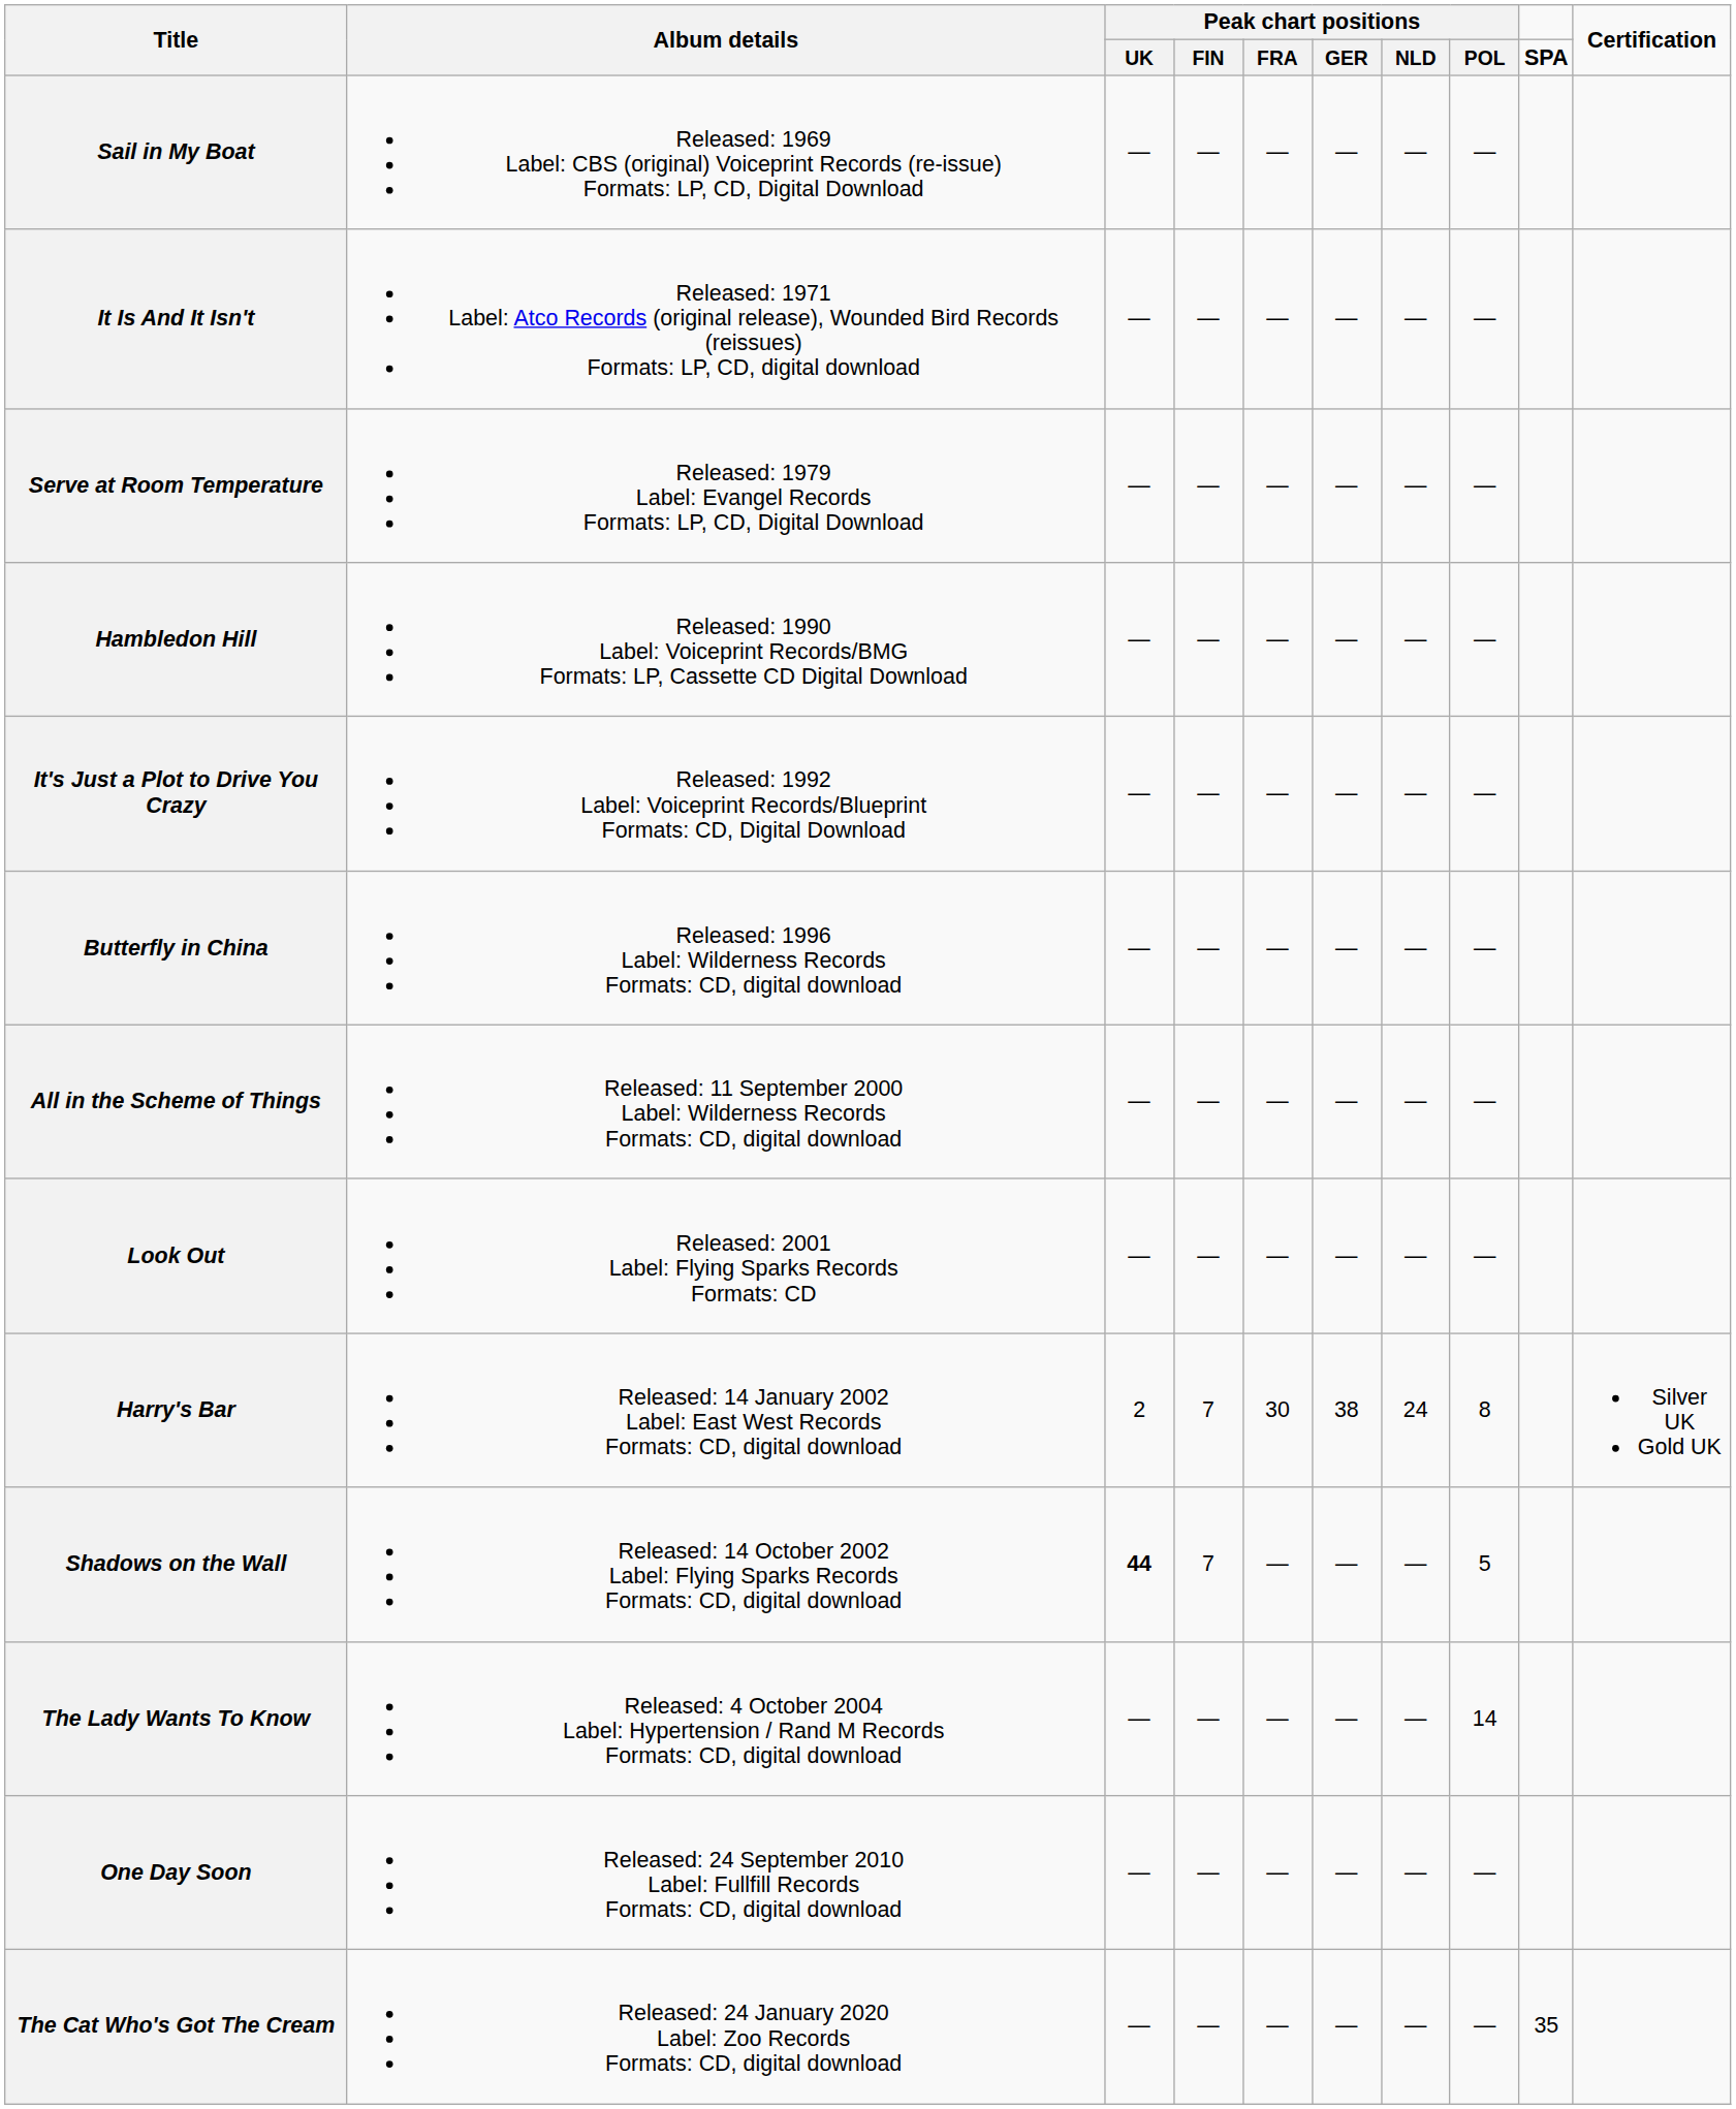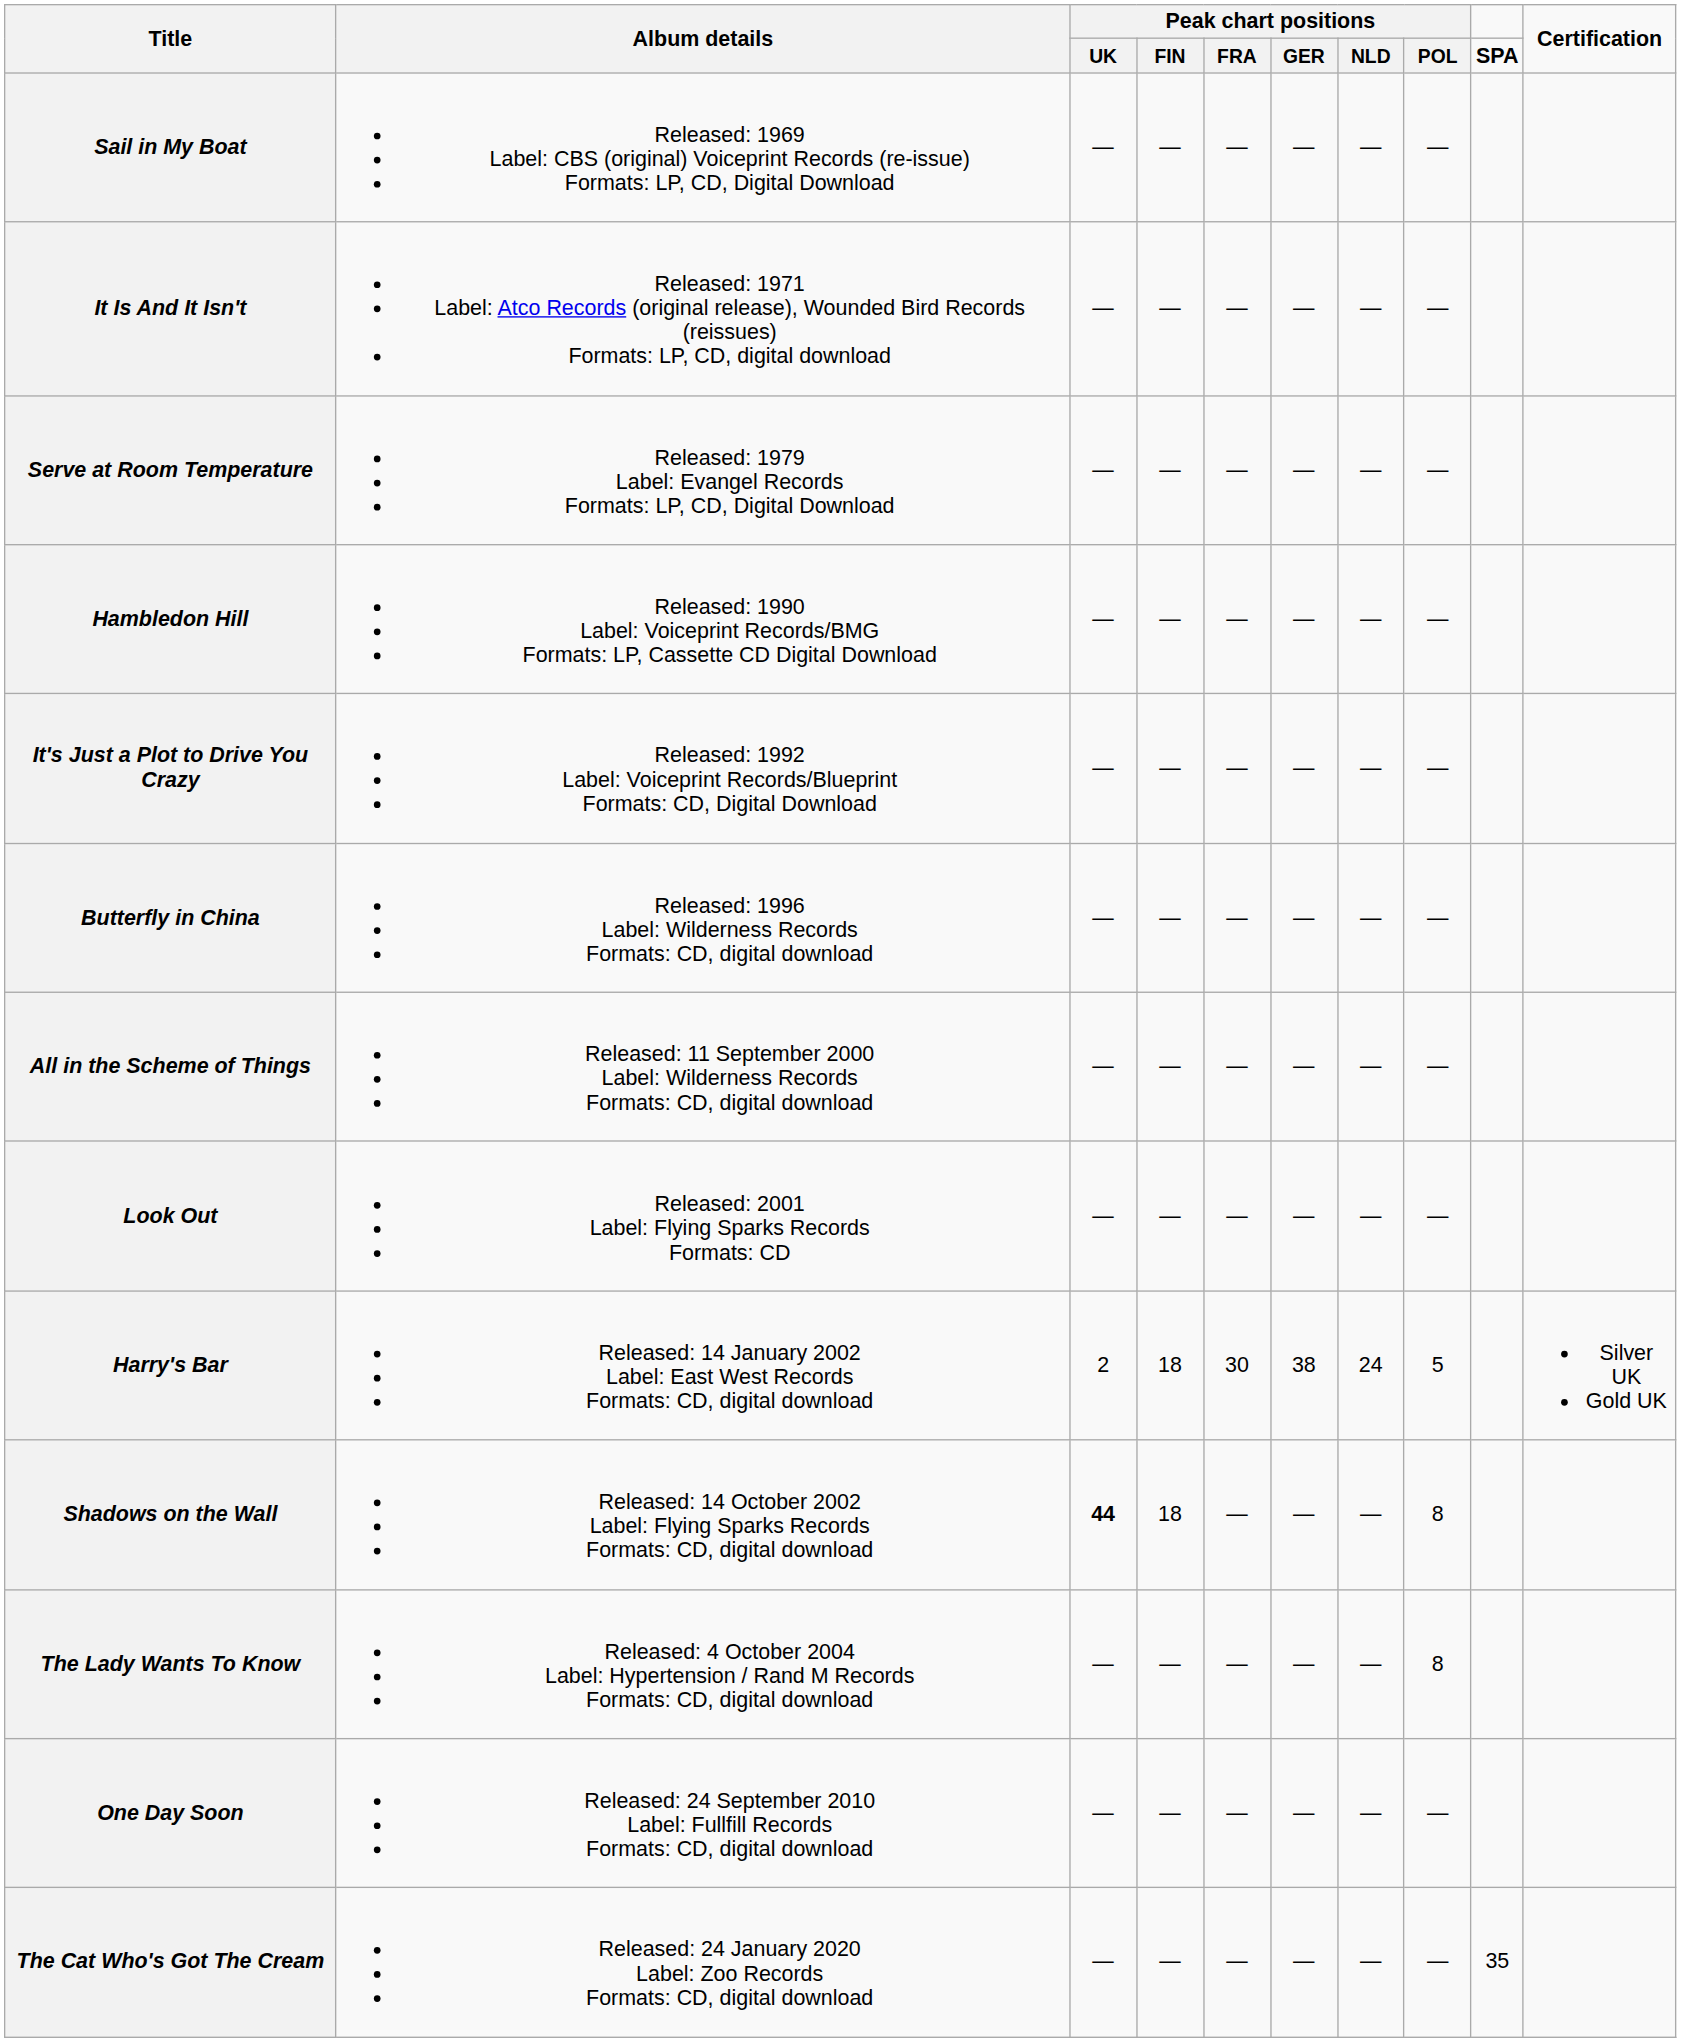Harry's Bar | column 4: 7 -> 18
Harry's Bar | column 8: 8 -> 5
Shadows on the Wall | column 4: 7 -> 18
Shadows on the Wall | column 8: 5 -> 8
The Lady Wants To Know | column 8: 14 -> 8
